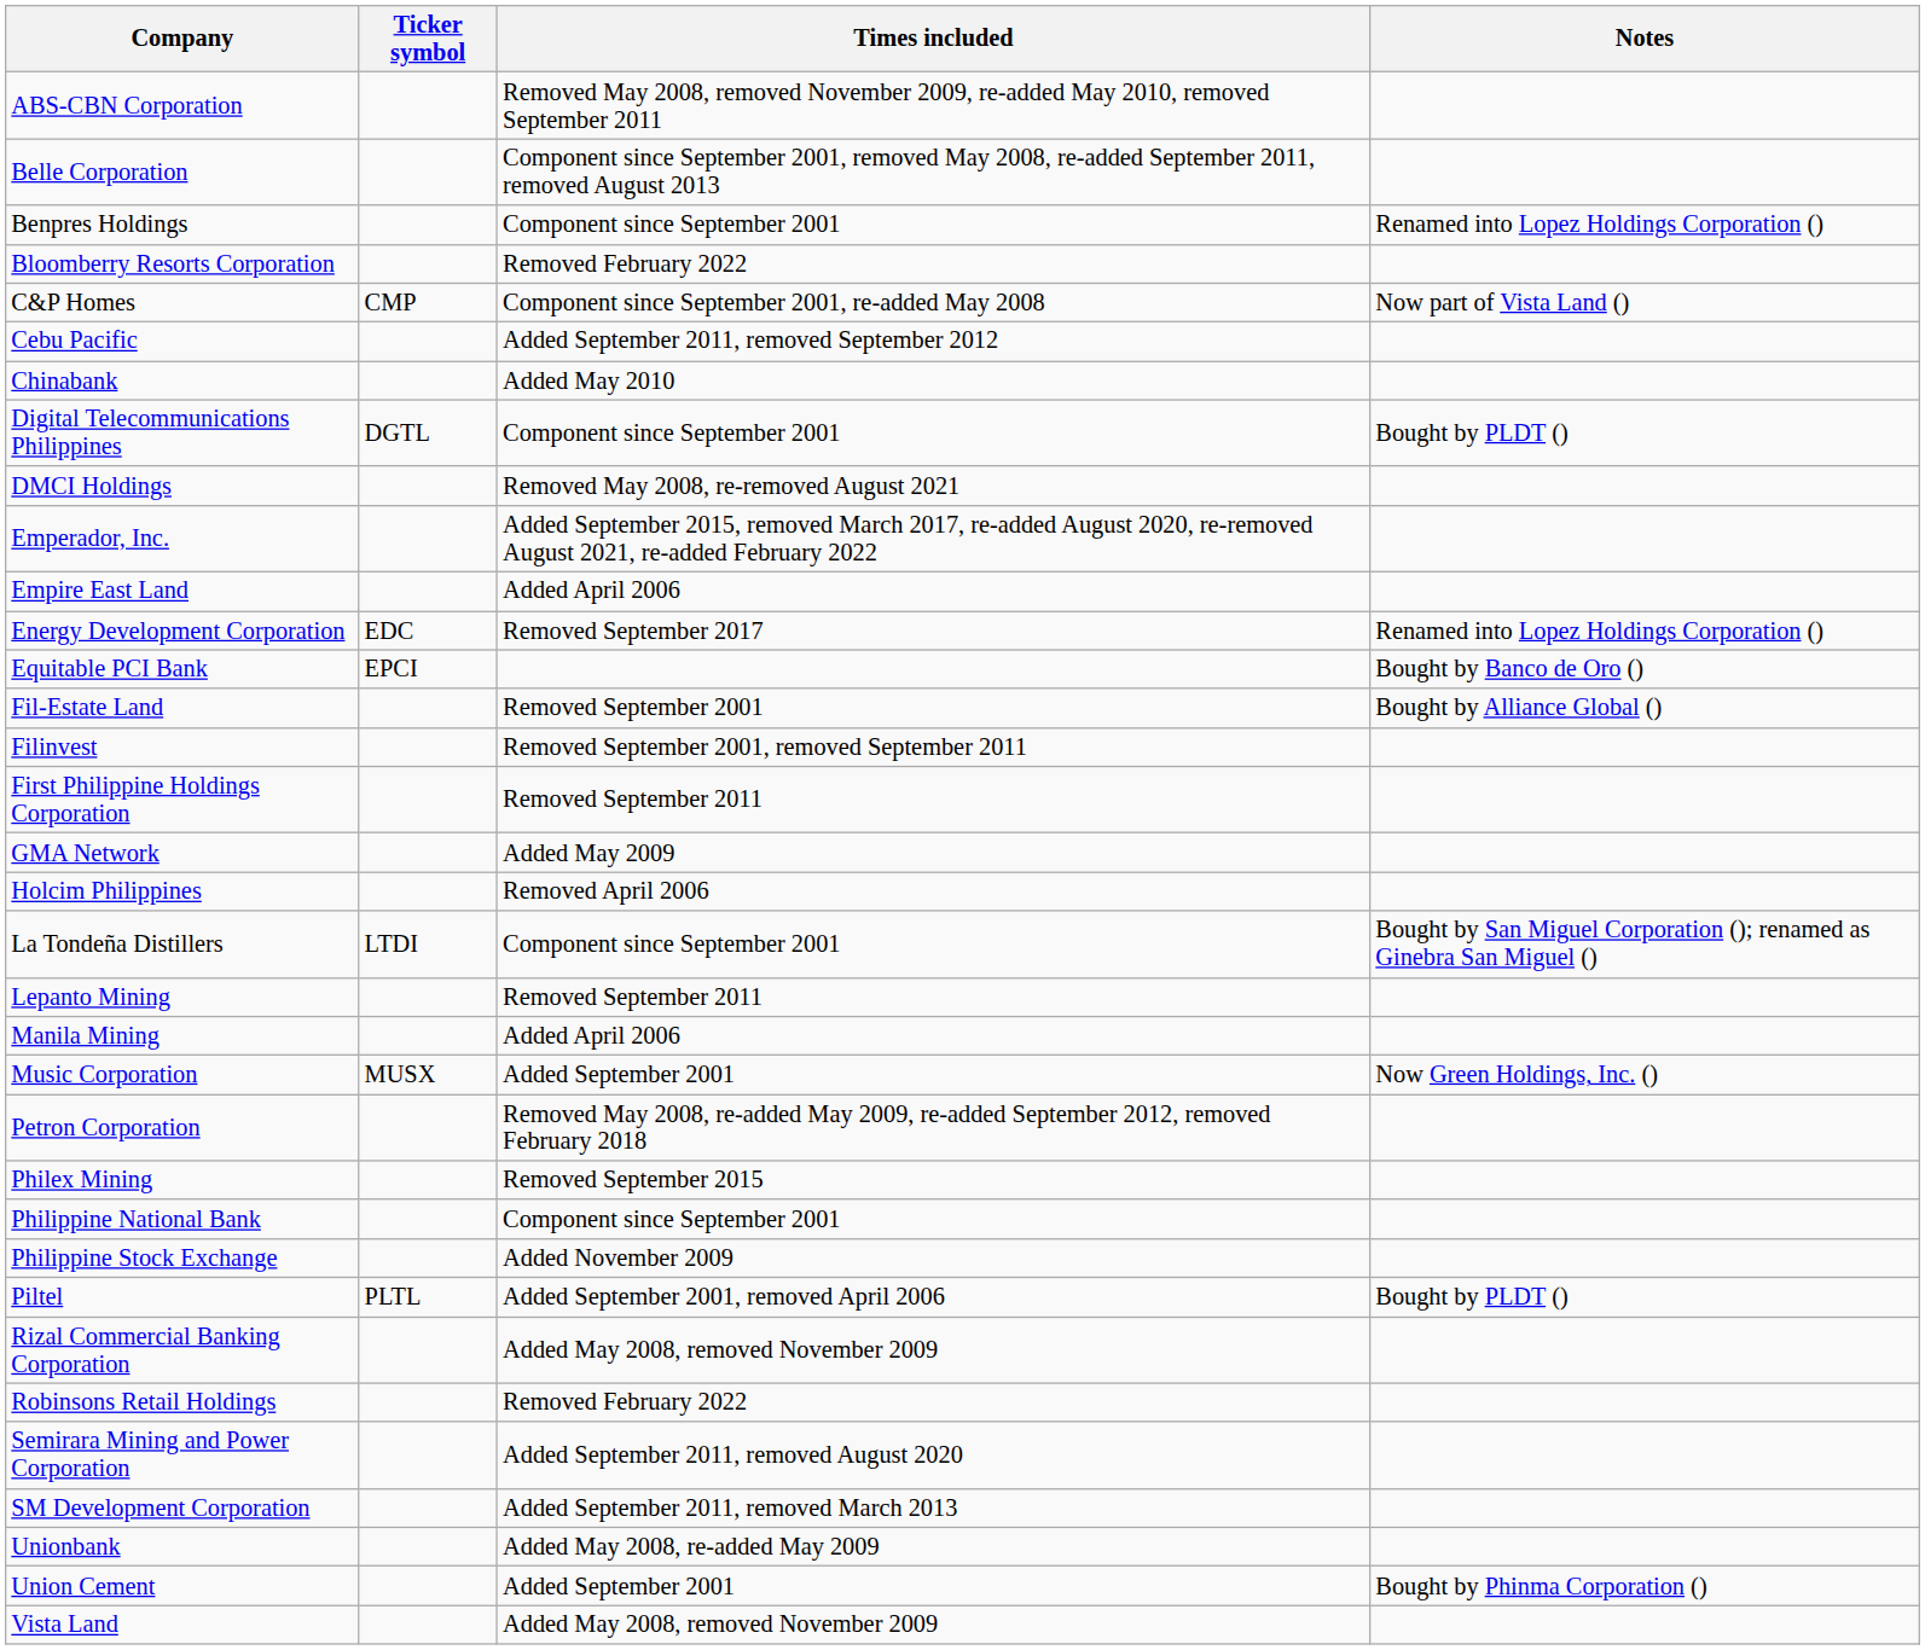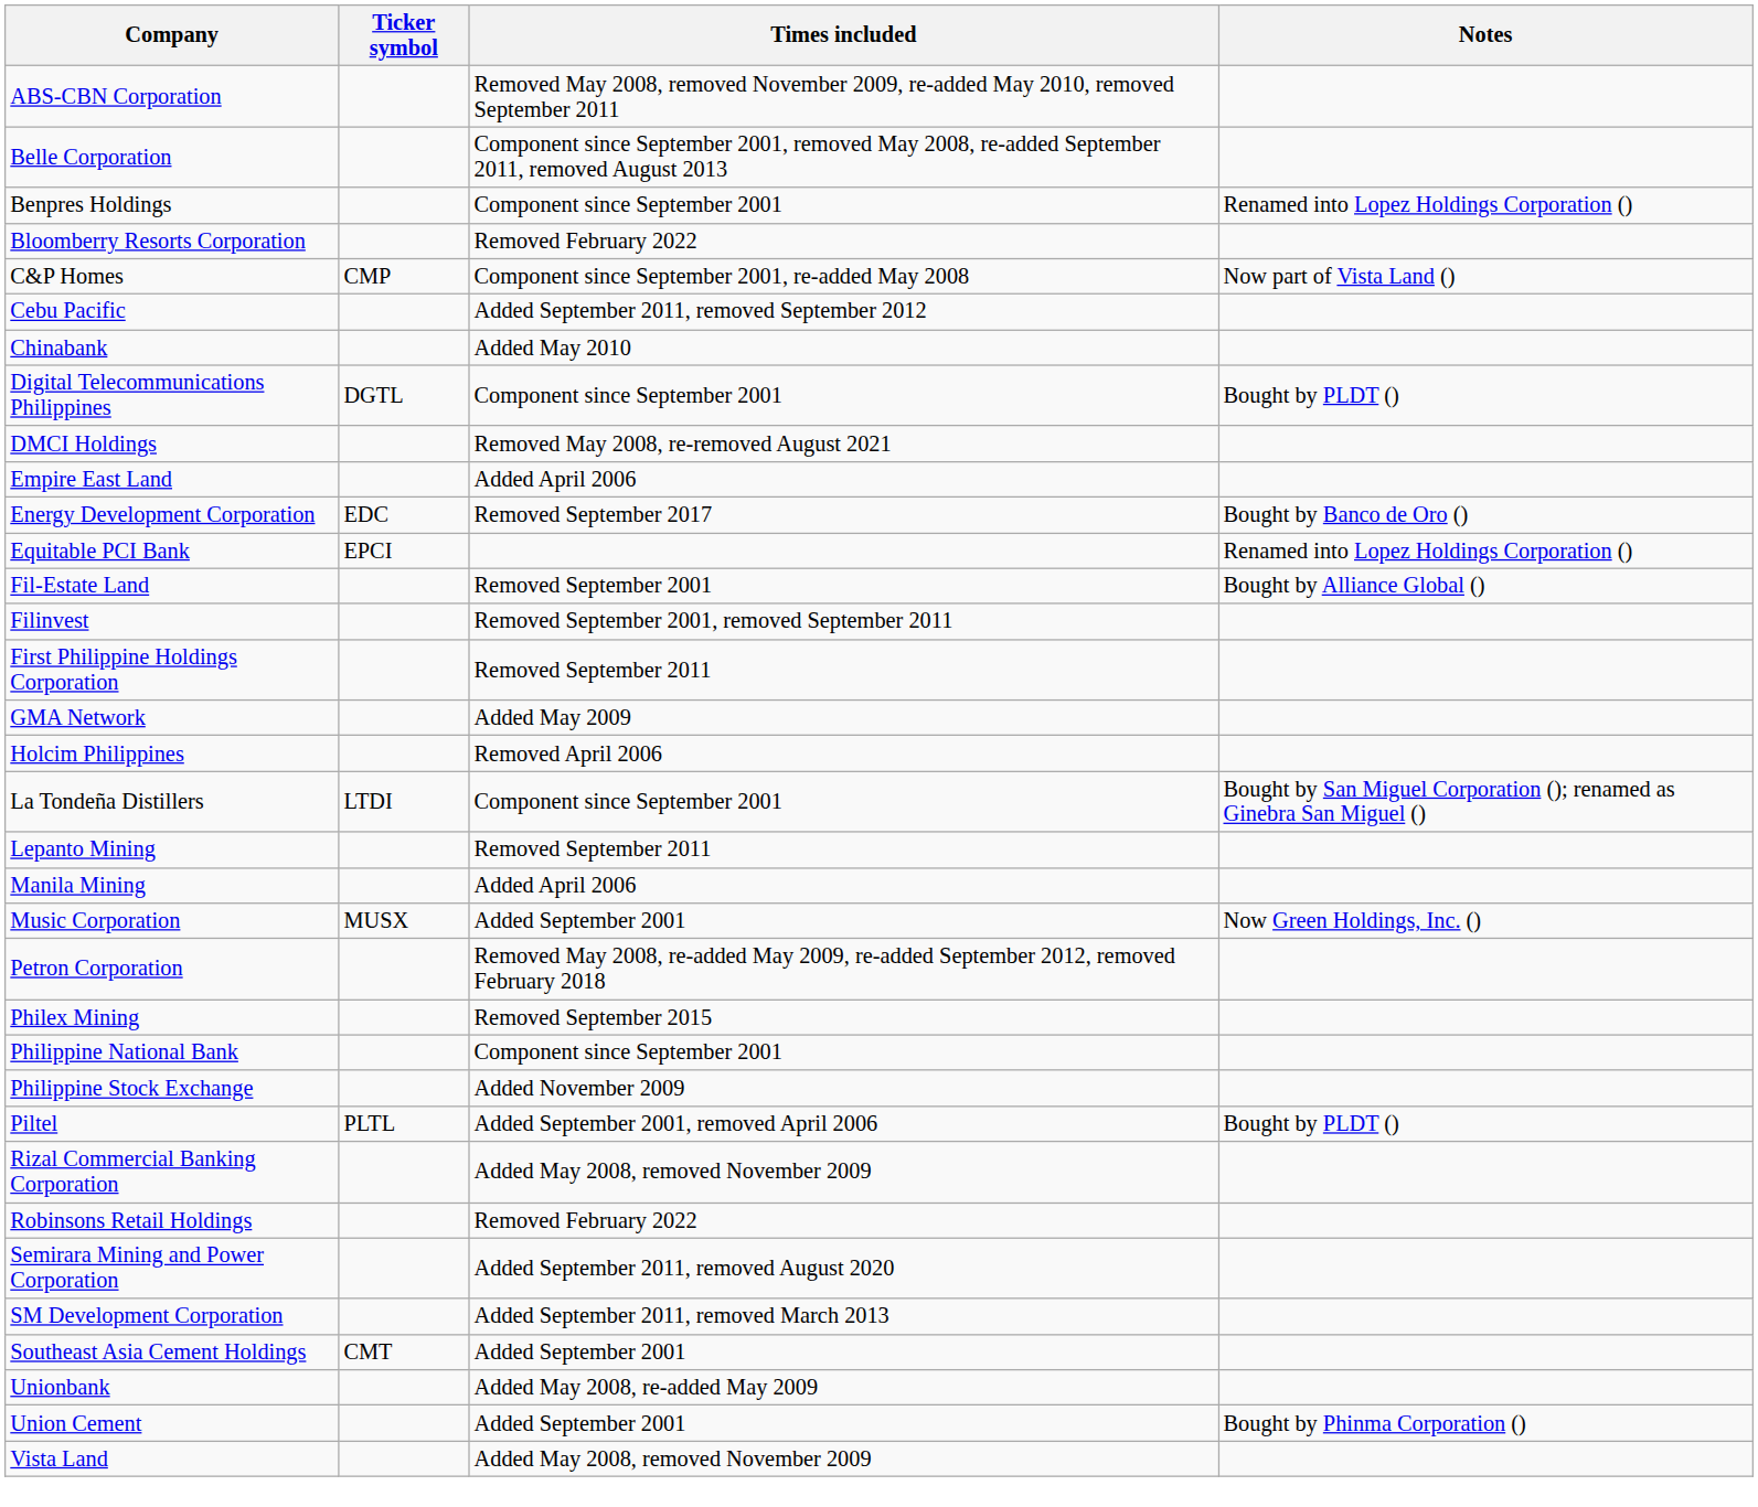- row: Emperador, Inc. | Added September 2015, removed March 2017, re-added August 2020, re-removed August 2021, re-added February 2022
Energy Development Corporation | Notes: Renamed into Lopez Holdings Corporation () -> Bought by Banco de Oro ()
Equitable PCI Bank | Notes: Bought by Banco de Oro () -> Renamed into Lopez Holdings Corporation ()
+ row: Southeast Asia Cement Holdings | CMT | Added September 2001
